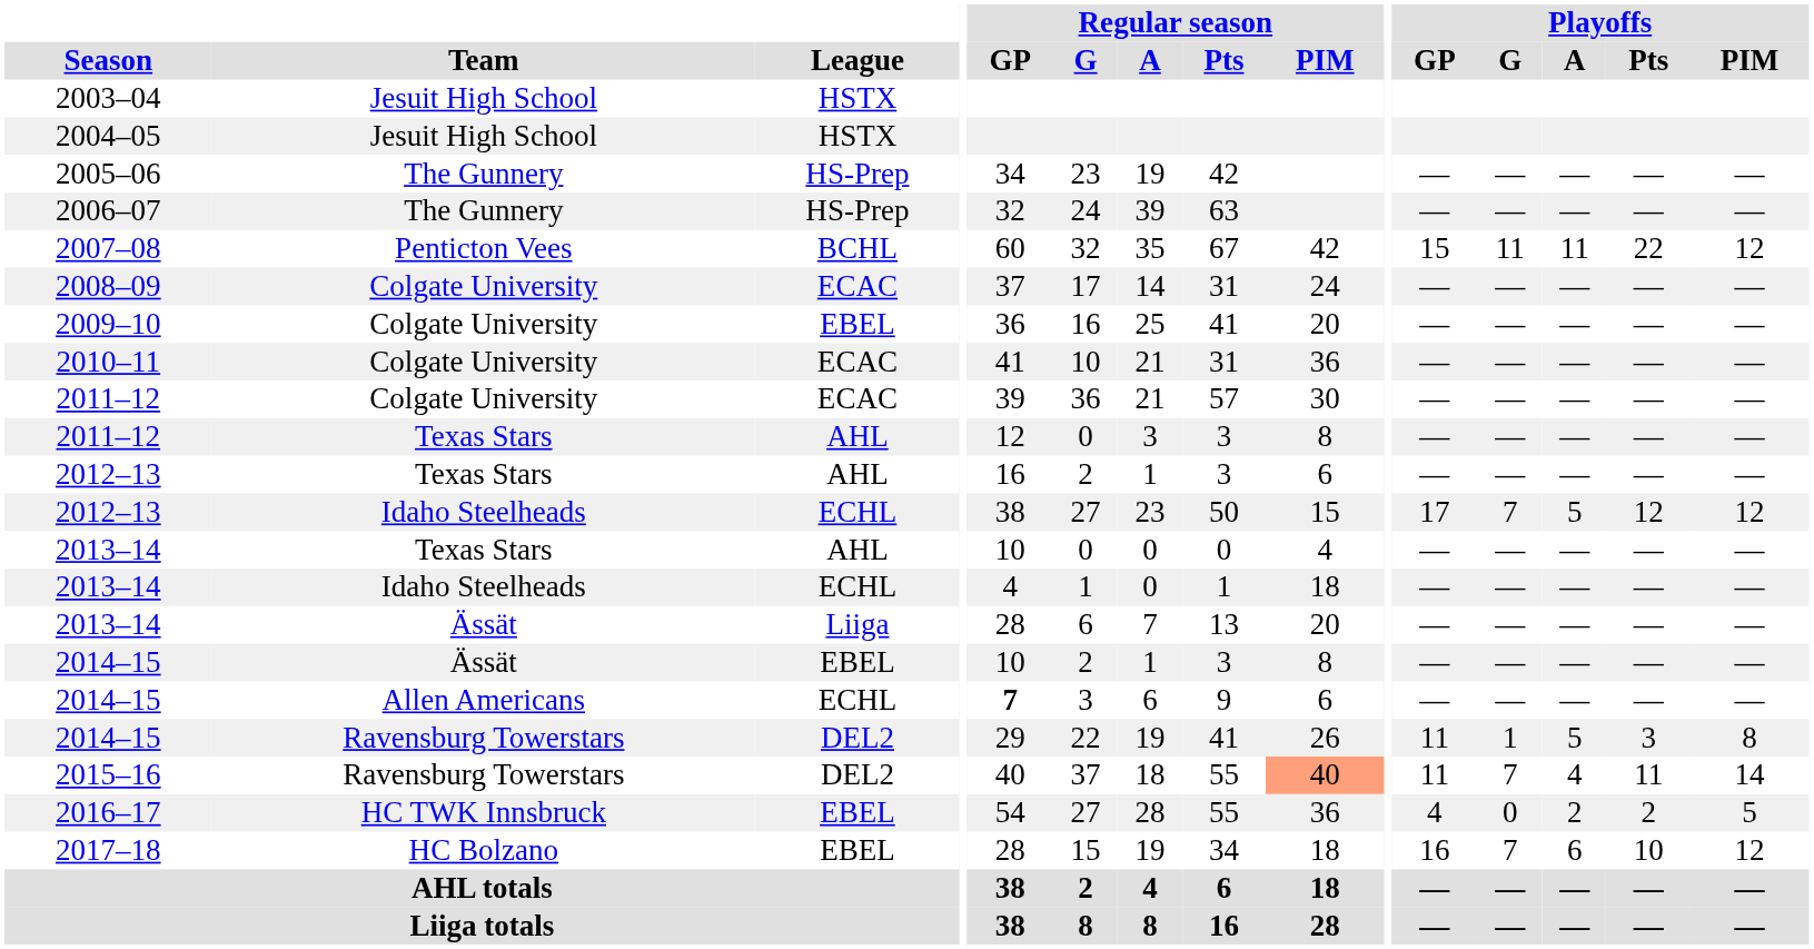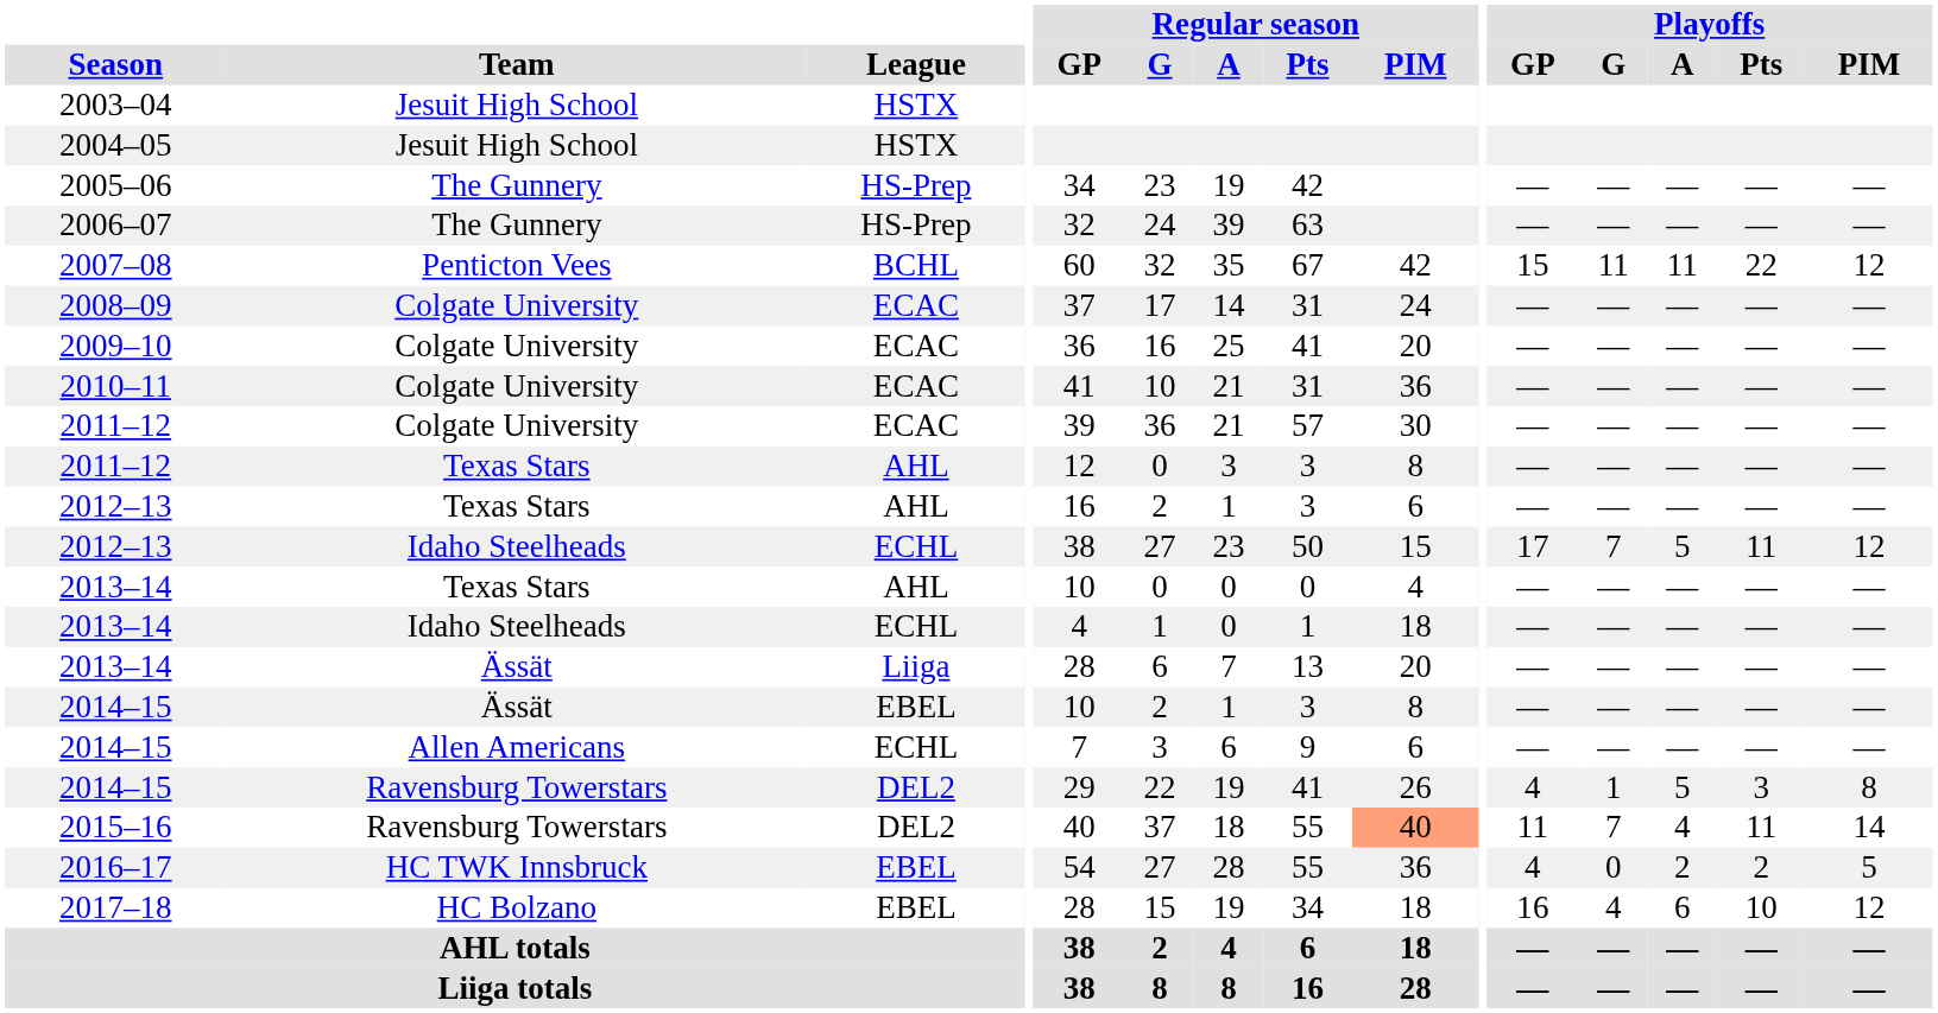2009–10 | League: EBEL -> ECAC
2012–13 / Idaho Steelheads | Playoffs / Pts: 12 -> 11
2014–15 / Allen Americans | Regular season / GP: bold -> normal
2014–15 / Ravensburg Towerstars | Playoffs / GP: 11 -> 4
2017–18 | Playoffs / G: 7 -> 4
